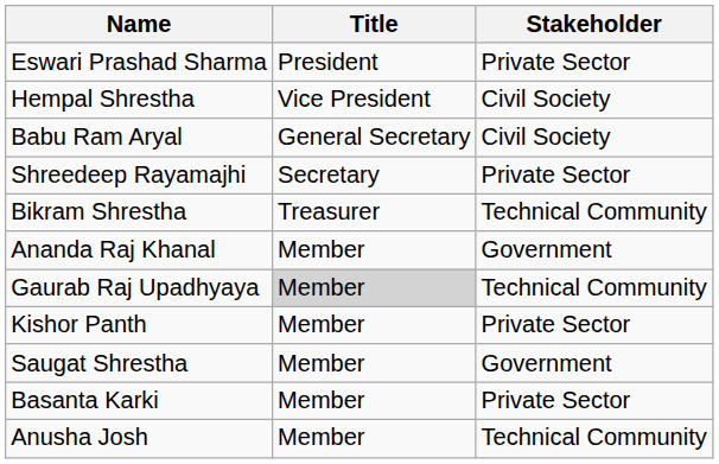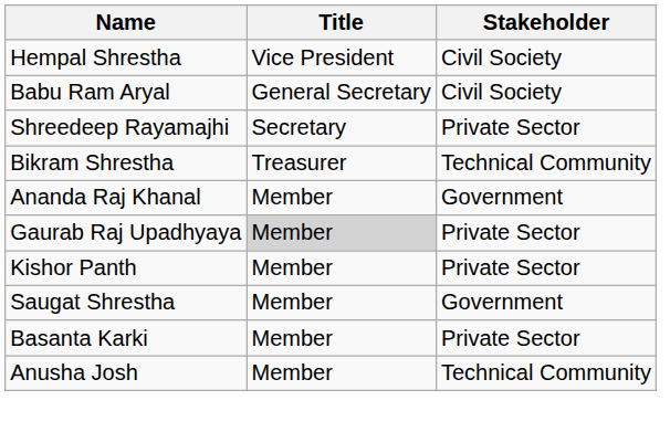- row: Eswari Prashad Sharma | President | Private Sector
Gaurab Raj Upadhyaya | Stakeholder: Technical Community -> Private Sector
